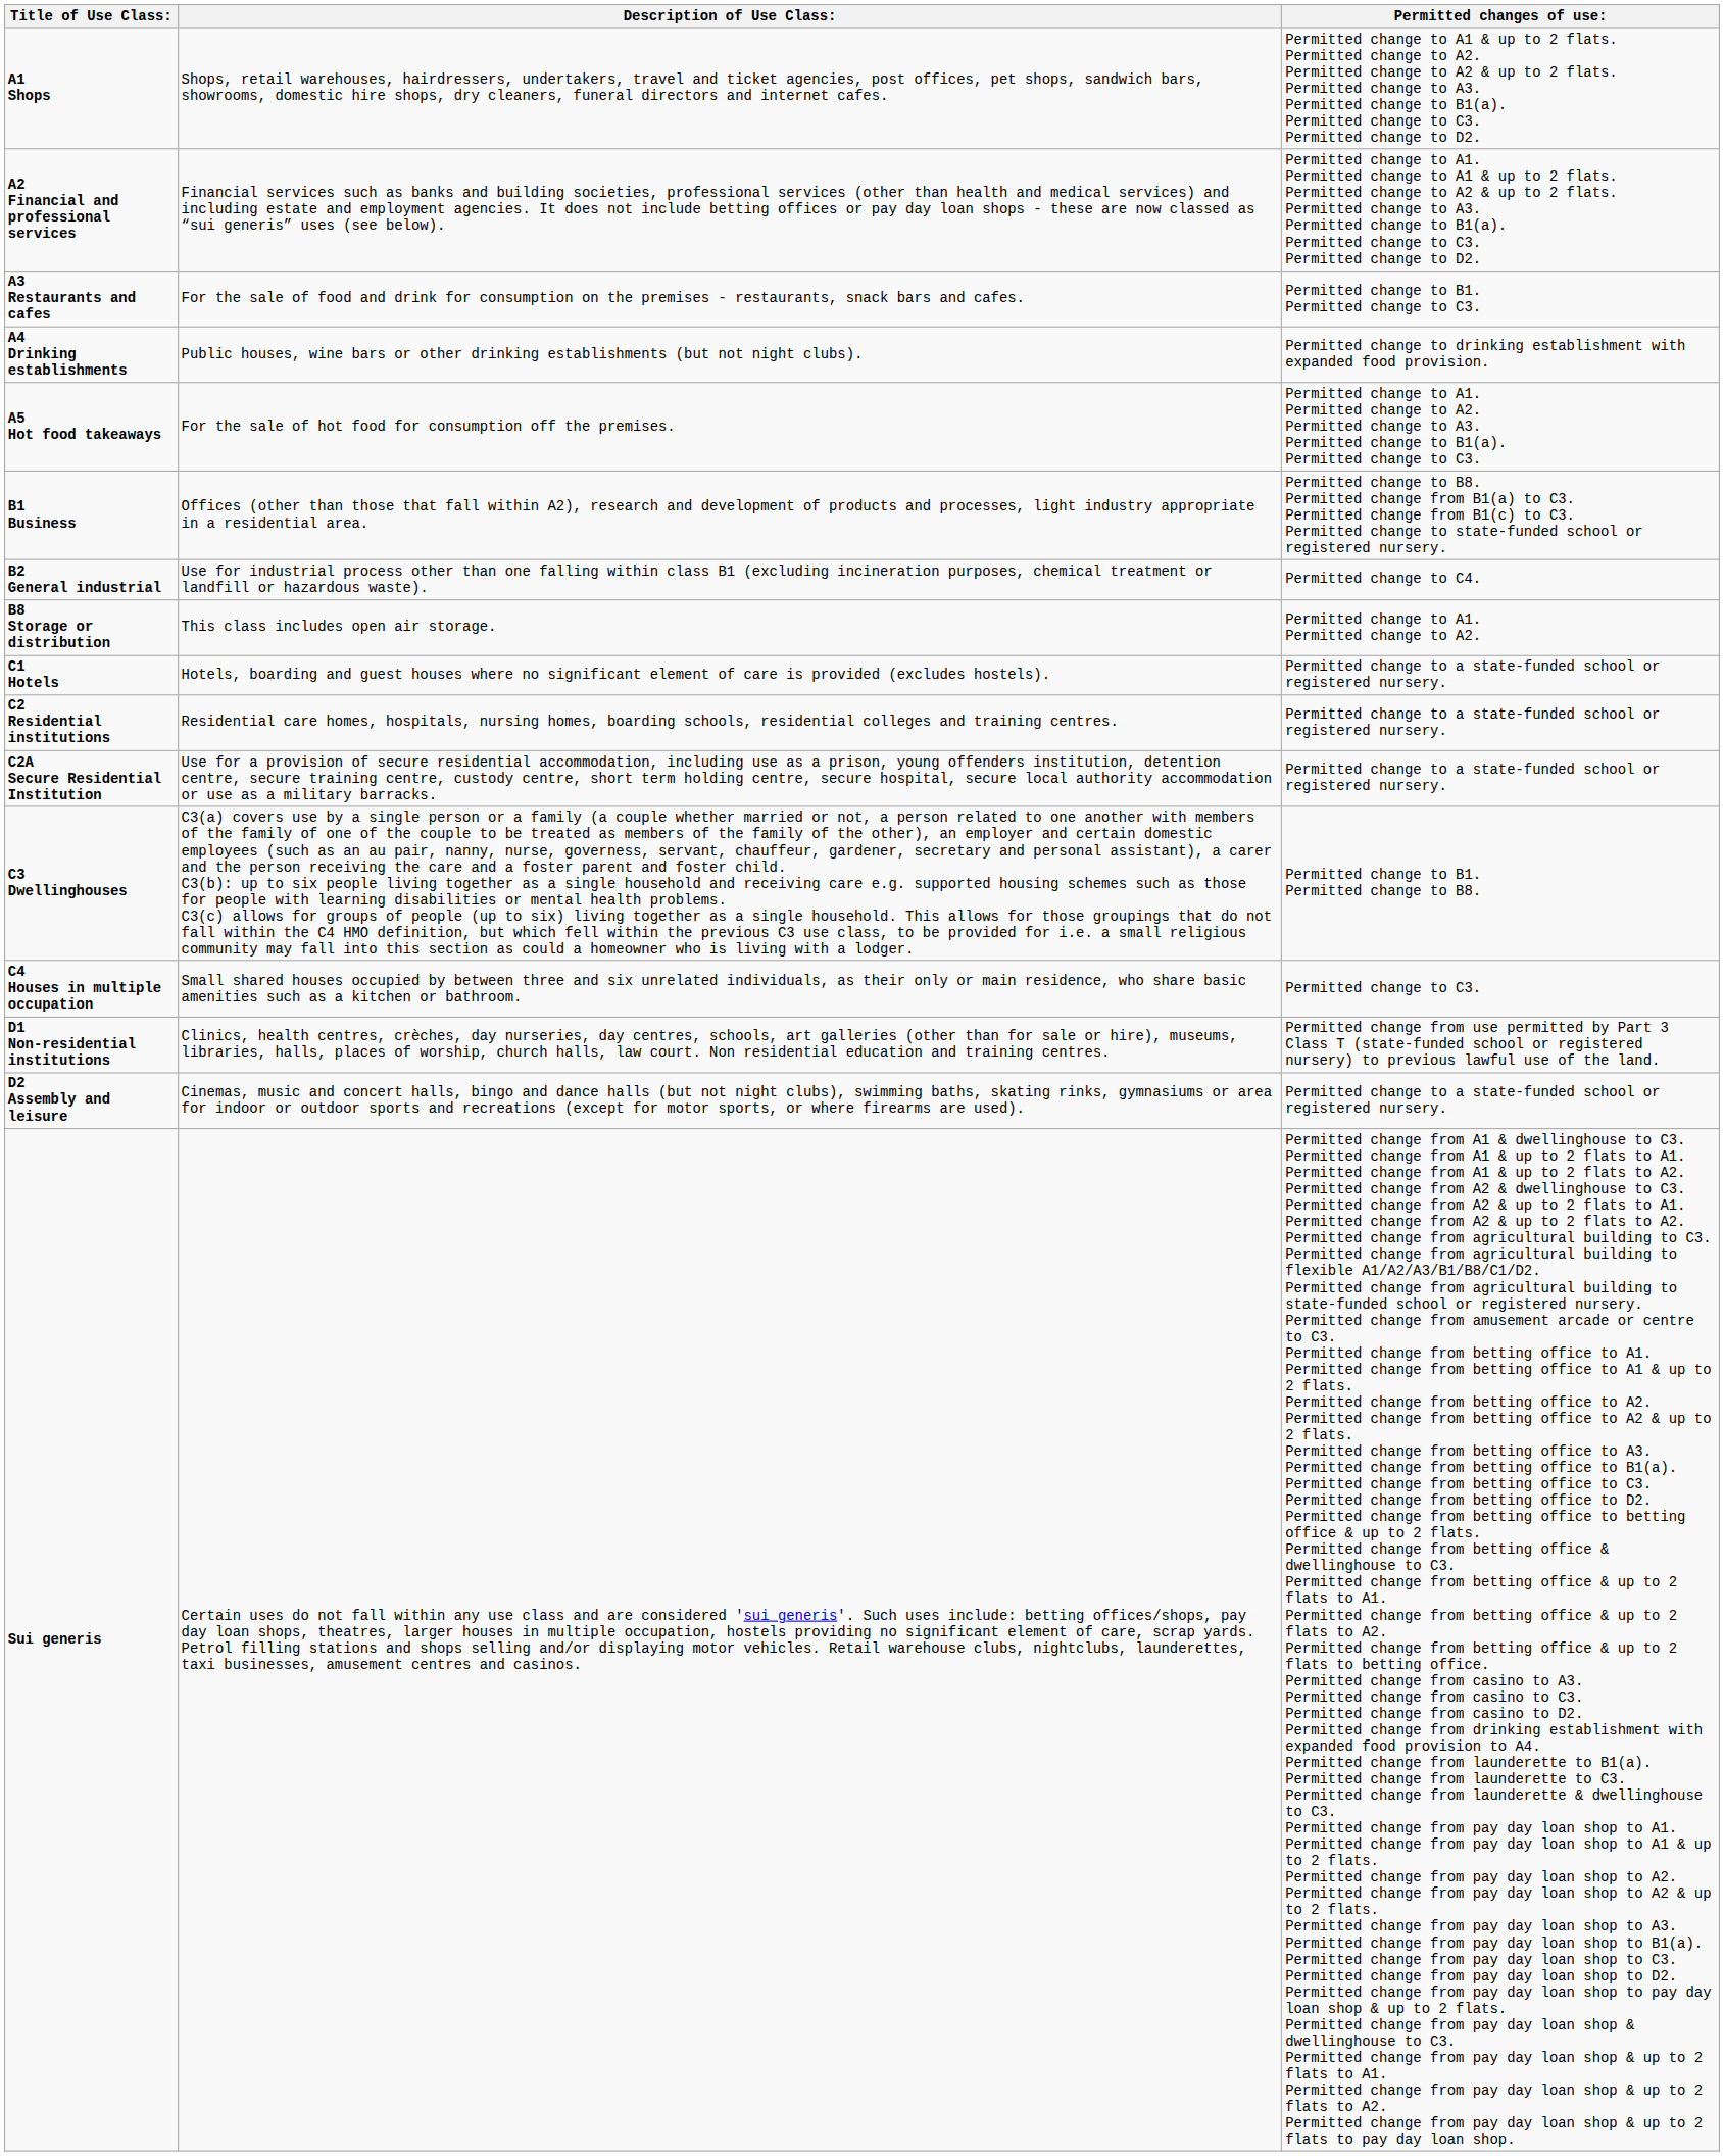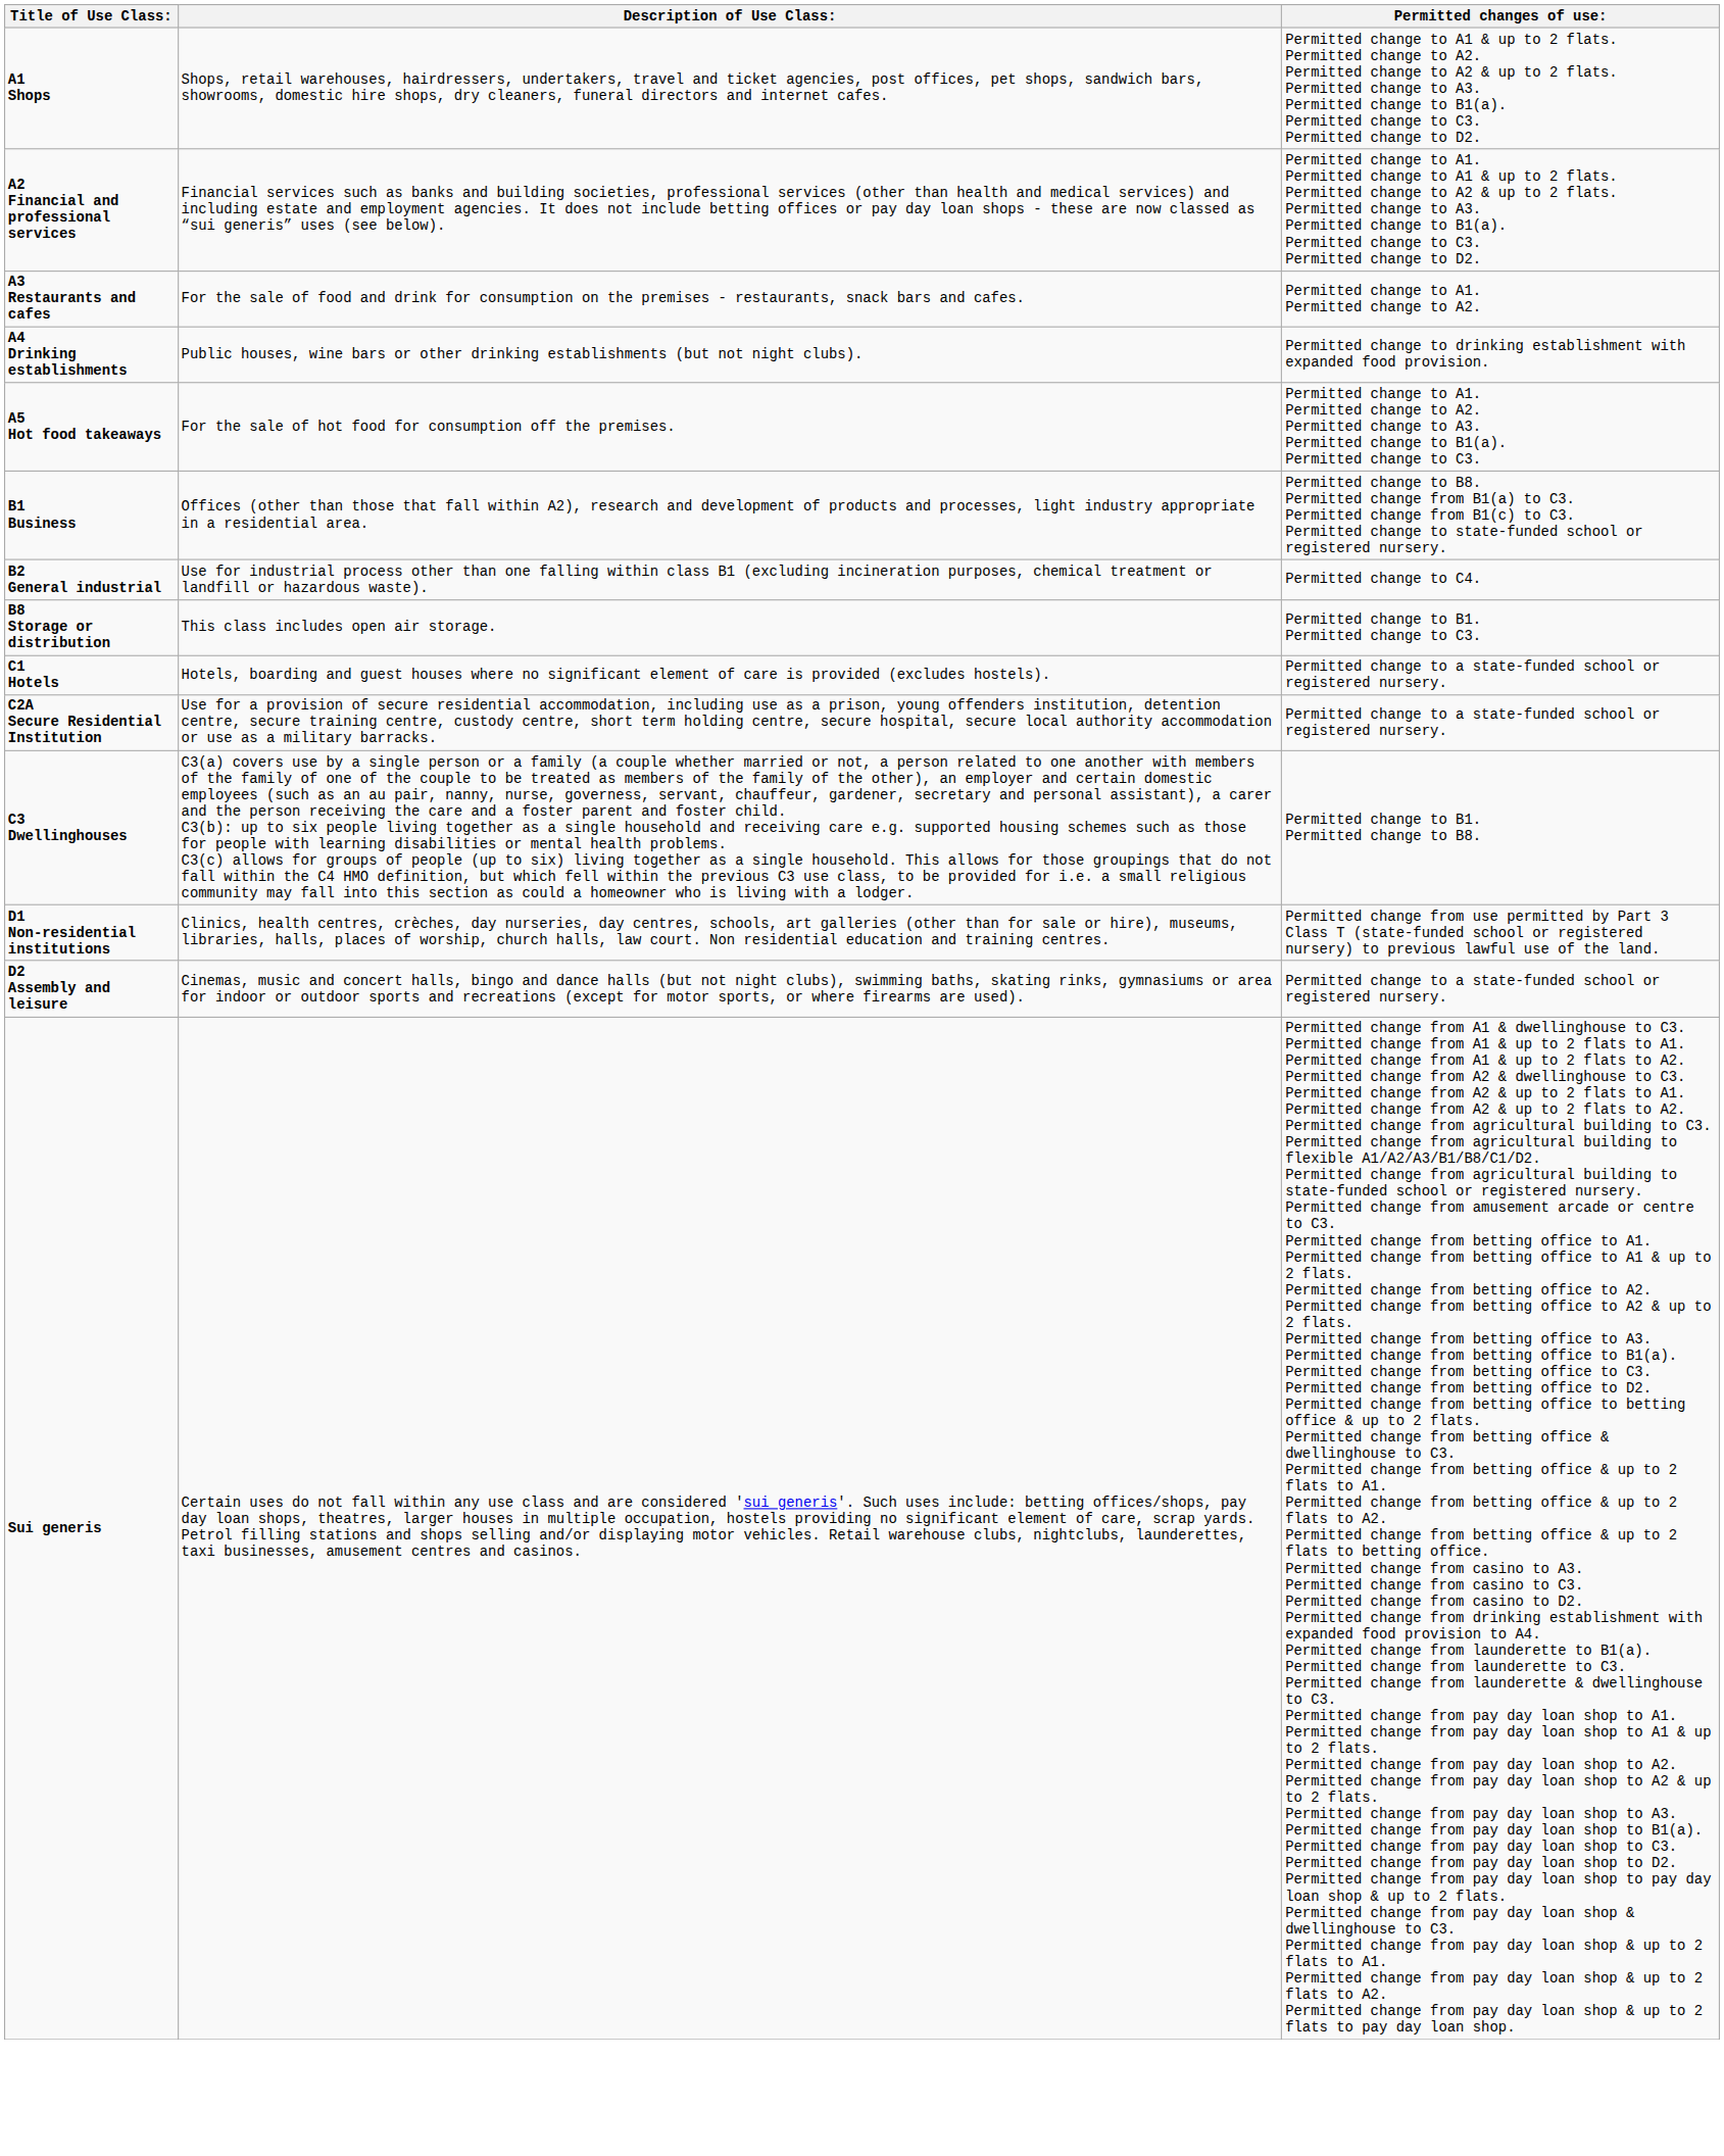A3 Restaurants and cafes | Permitted changes of use:: Permitted change to B1. Permitted change to C3. -> Permitted change to A1. Permitted change to A2.
B8 Storage or distribution | Permitted changes of use:: Permitted change to A1. Permitted change to A2. -> Permitted change to B1. Permitted change to C3.
- row: C2 Residential institutions | Residential care homes, hospitals, nursing homes, boarding schools, residential colleges and training centres. | Permitted change to a state-funded school or registered nursery.
- row: C4 Houses in multiple occupation | Small shared houses occupied by between three and six unrelated individuals, as their only or main residence, who share basic amenities such as a kitchen or bathroom. | Permitted change to C3.
